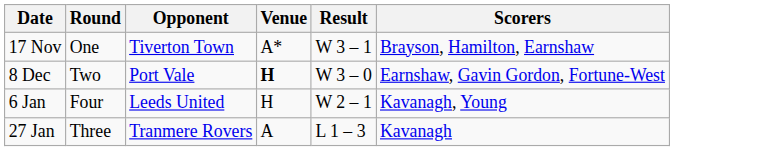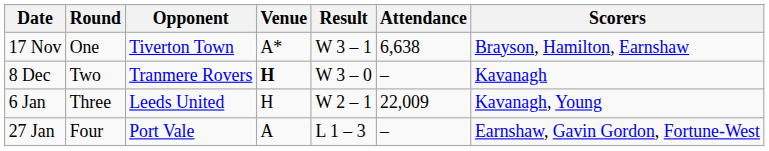+ column: Attendance | 6,638 | – | 22,009 | –
8 Dec | Opponent: Port Vale -> Tranmere Rovers
8 Dec | Scorers: Earnshaw, Gavin Gordon, Fortune-West -> Kavanagh
6 Jan | Round: Four -> Three
27 Jan | Round: Three -> Four
27 Jan | Opponent: Tranmere Rovers -> Port Vale
27 Jan | Scorers: Kavanagh -> Earnshaw, Gavin Gordon, Fortune-West
